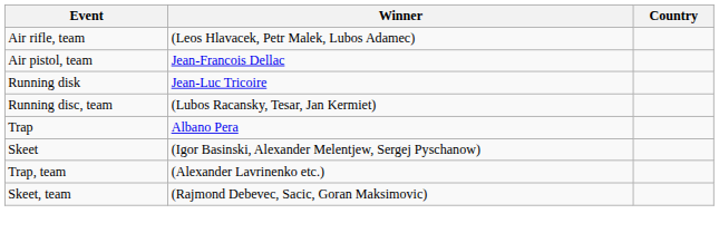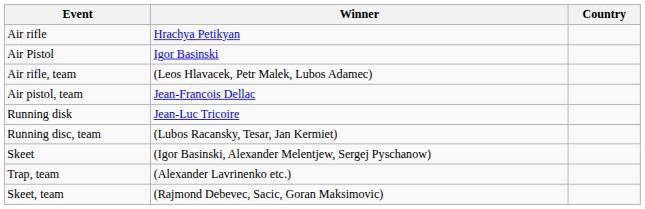+ row: Air rifle | Hrachya Petikyan
+ row: Air Pistol | Igor Basinski
- row: Trap | Albano Pera
